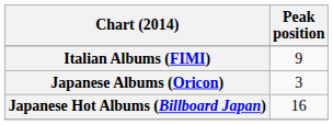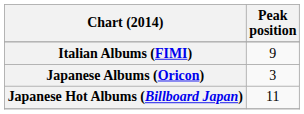Japanese Hot Albums (Billboard Japan) | Peak position: 16 -> 11
